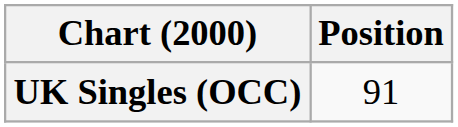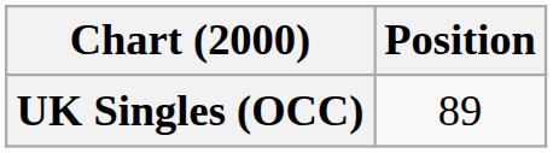UK Singles (OCC) | Position: 91 -> 89
